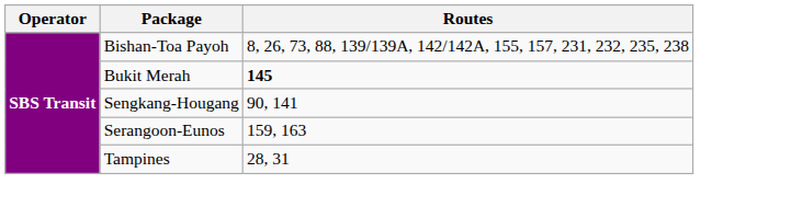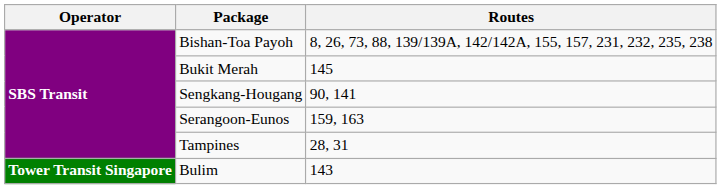Bukit Merah | Routes: bold -> normal
+ row: Tower Transit Singapore | Bulim | 143
